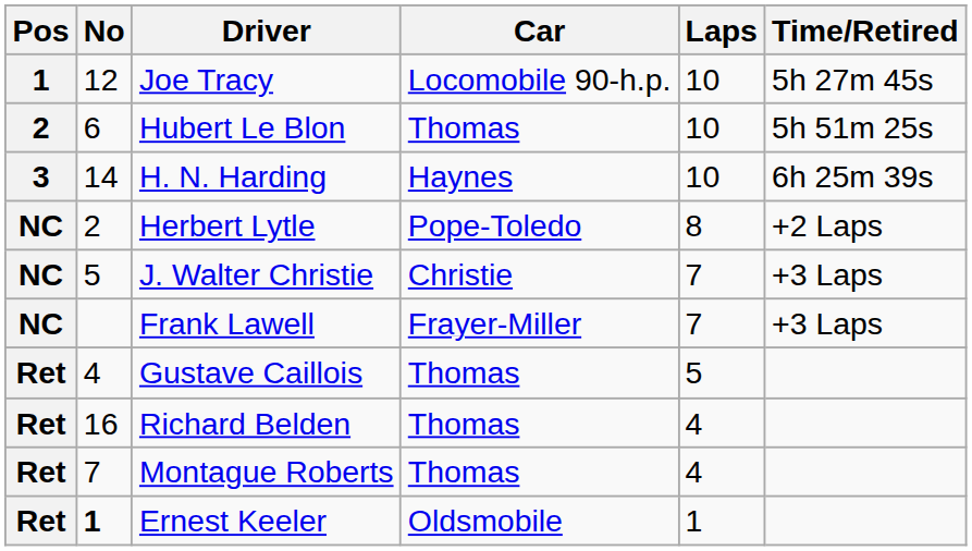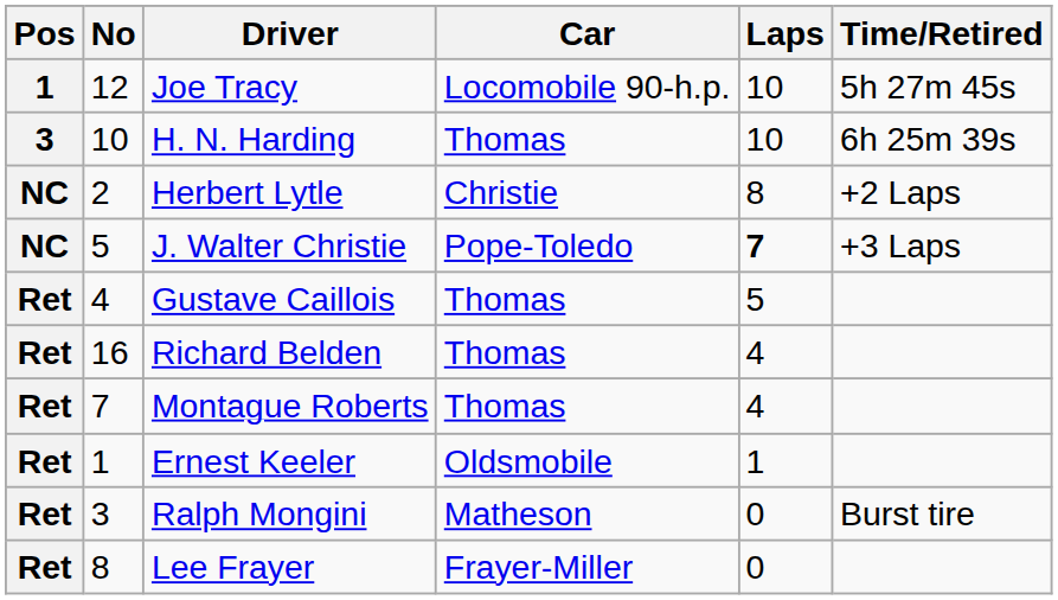- row: 2 | 6 | Hubert Le Blon | Thomas | 10 | 5h 51m 25s
H. N. Harding | No: 14 -> 10
H. N. Harding | Car: Haynes -> Thomas
Herbert Lytle | Car: Pope-Toledo -> Christie
J. Walter Christie | Car: Christie -> Pope-Toledo
J. Walter Christie | Laps: normal -> bold
- row: NC | Frank Lawell | Frayer-Miller | 7 | +3 Laps
Ernest Keeler | No: bold -> normal
+ row: Ret | 3 | Ralph Mongini | Matheson | 0 | Burst tire
+ row: Ret | 8 | Lee Frayer | Frayer-Miller | 0
